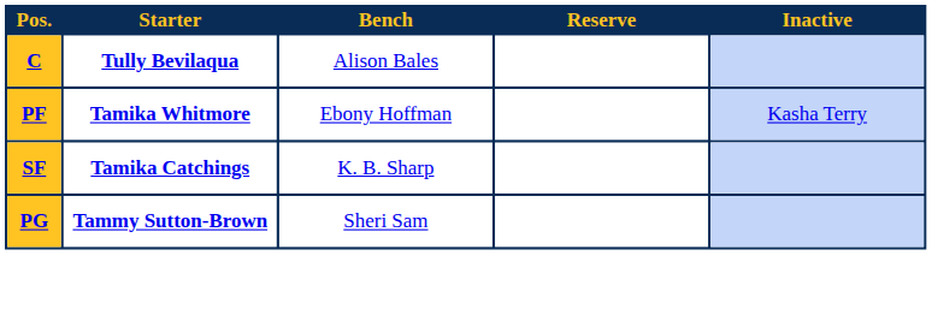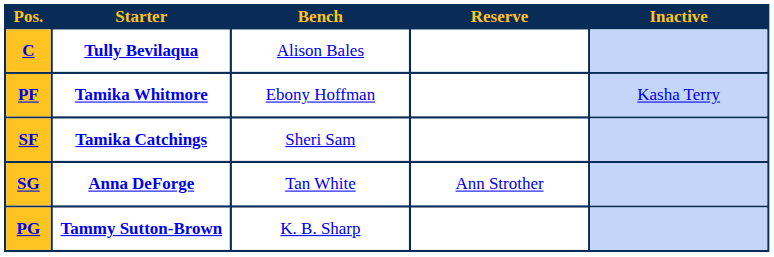SF | Bench: K. B. Sharp -> Sheri Sam
+ row: SG | Anna DeForge | Tan White | Ann Strother
PG | Bench: Sheri Sam -> K. B. Sharp
